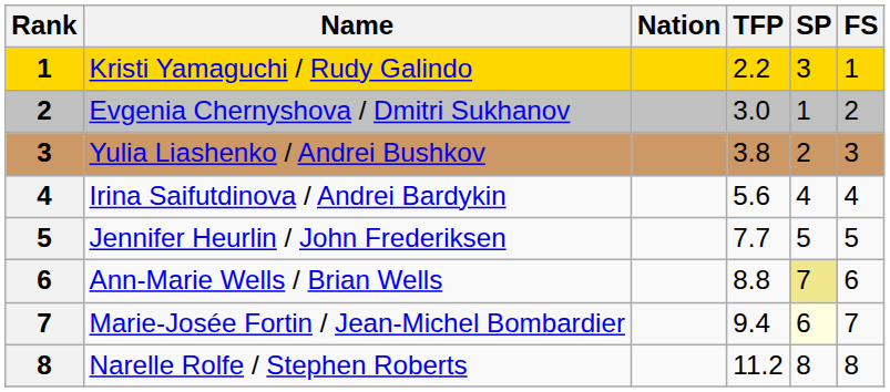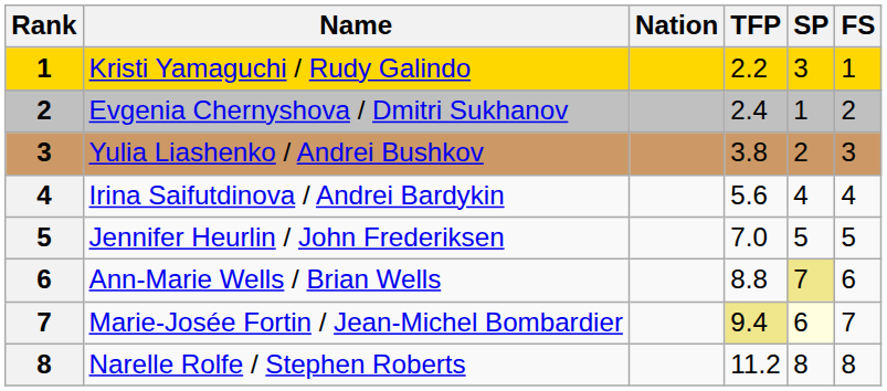Evgenia Chernyshova / Dmitri Sukhanov | TFP: 3.0 -> 2.4
Jennifer Heurlin / John Frederiksen | TFP: 7.7 -> 7.0
Marie-Josée Fortin / Jean-Michel Bombardier | TFP: no background -> khaki background
